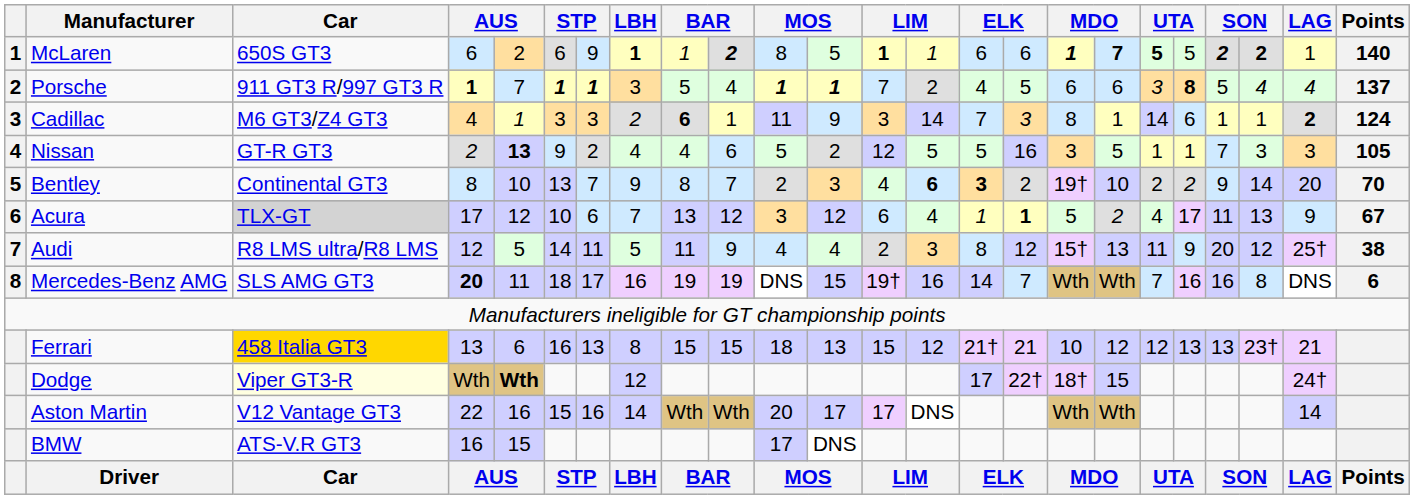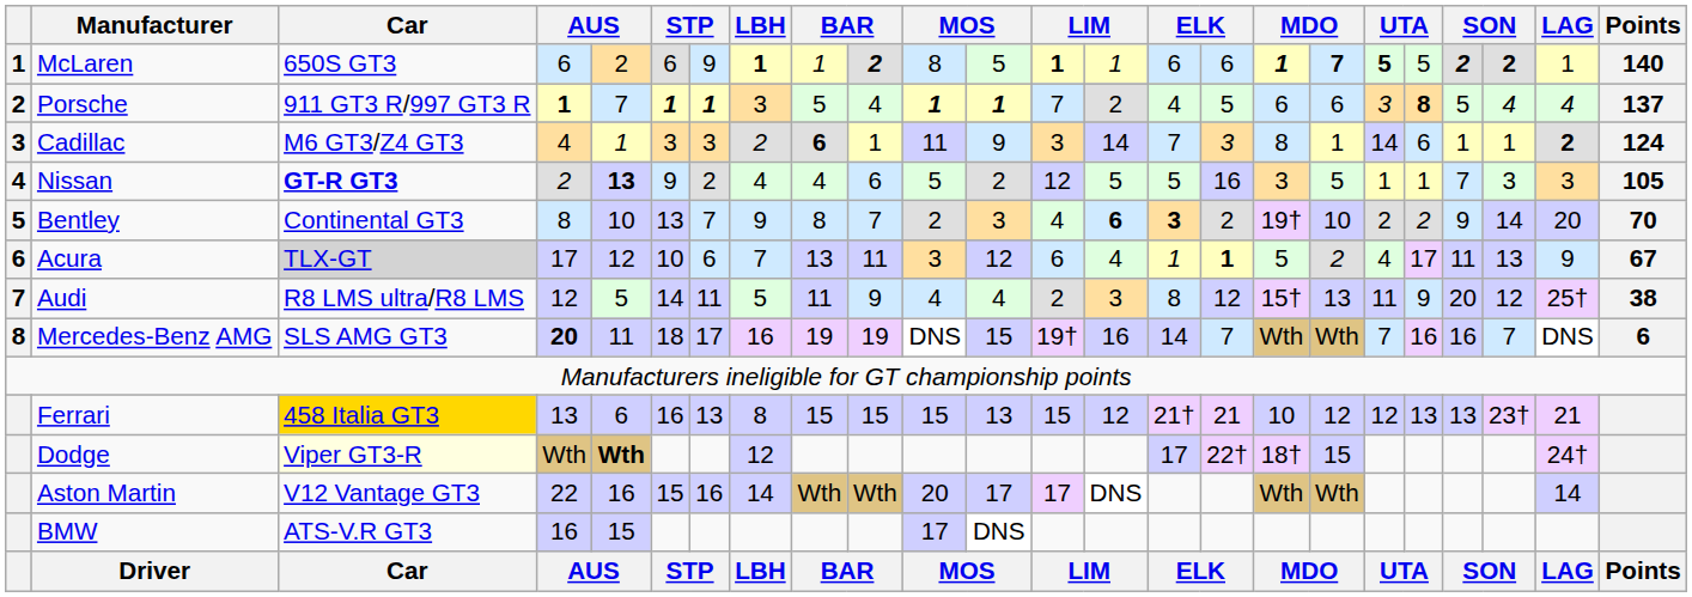Nissan | Car: normal -> bold
Acura | column 10: 12 -> 11
Mercedes-Benz AMG | column 22: 8 -> 7
Ferrari | column 11: 18 -> 15
